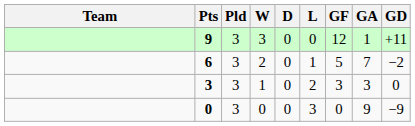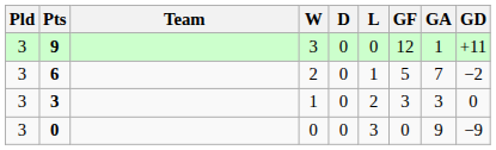columns swapped: Team <-> Pld
